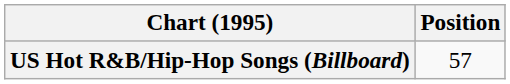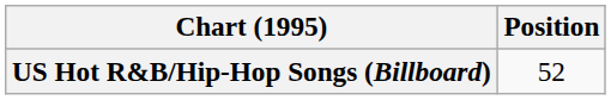US Hot R&B/Hip-Hop Songs (Billboard) | Position: 57 -> 52
